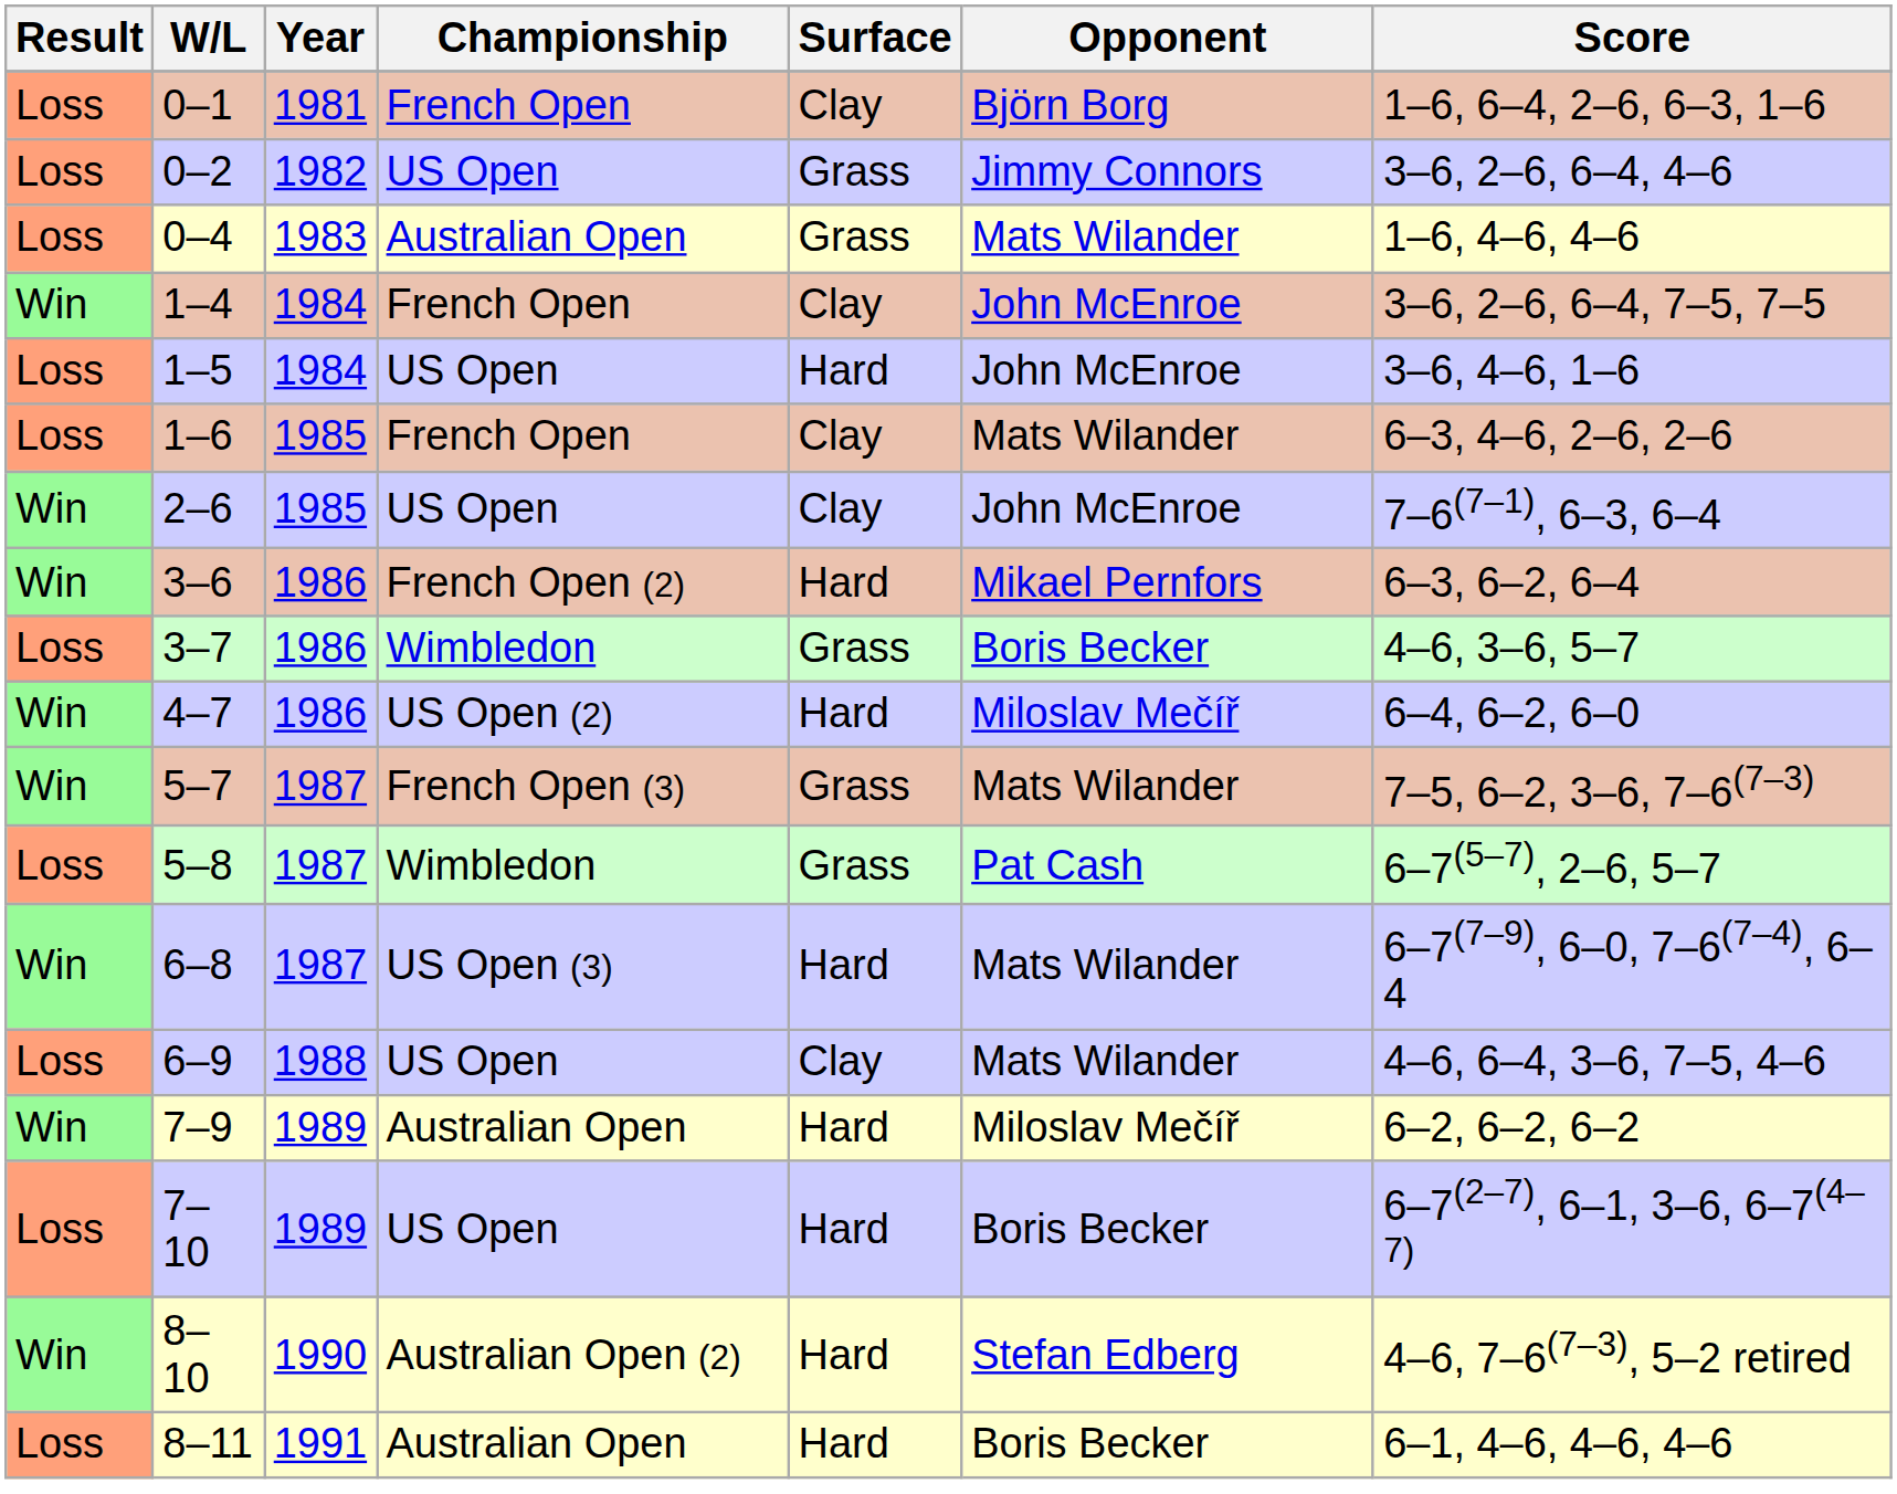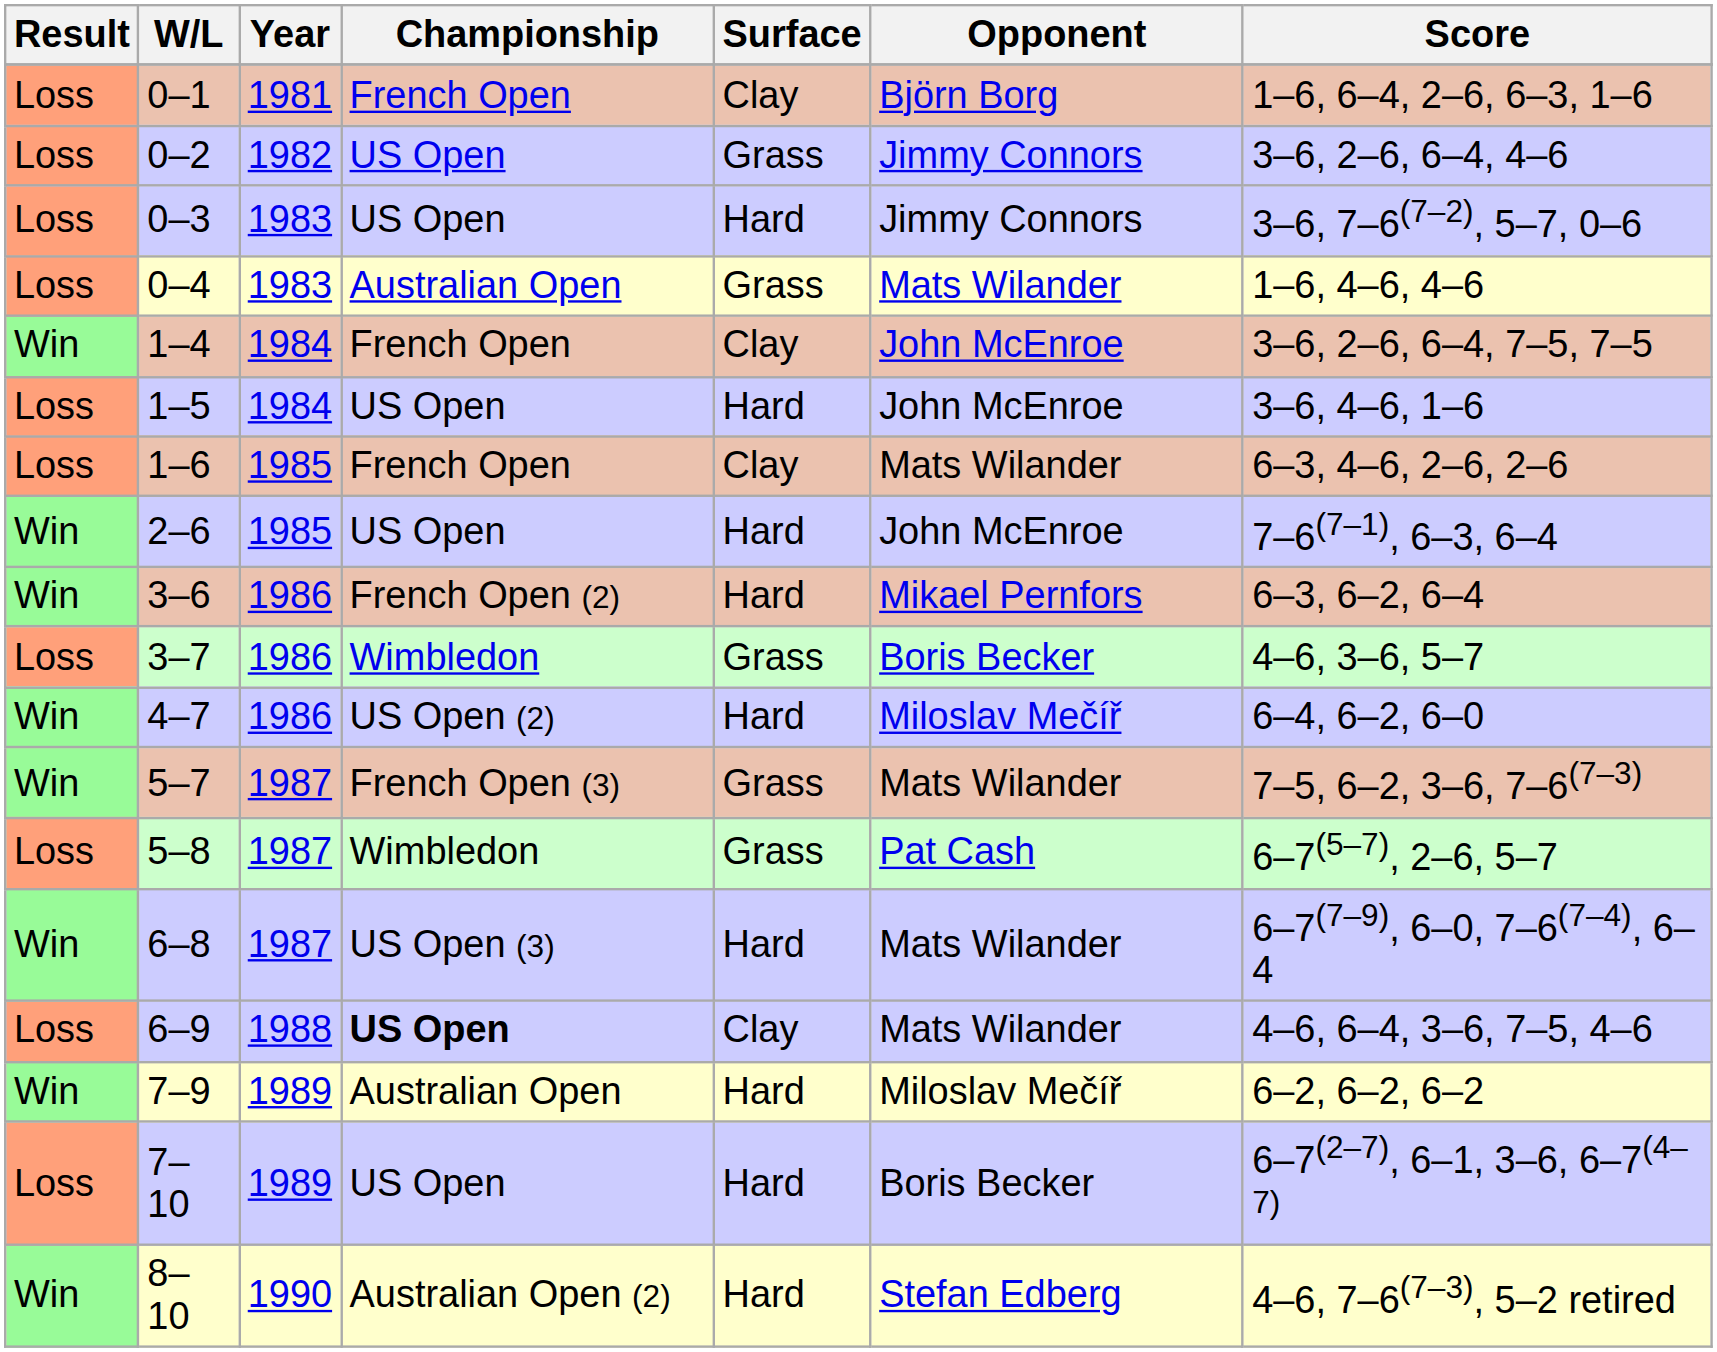+ row: Loss | 0–3 | 1983 | US Open | Hard | Jimmy Connors | 3–6, 7–6(7–2), 5–7, 0–6
2–6 | Surface: Clay -> Hard
6–9 | Championship: normal -> bold
- row: Loss | 8–11 | 1991 | Australian Open | Hard | Boris Becker | 6–1, 4–6, 4–6, 4–6
